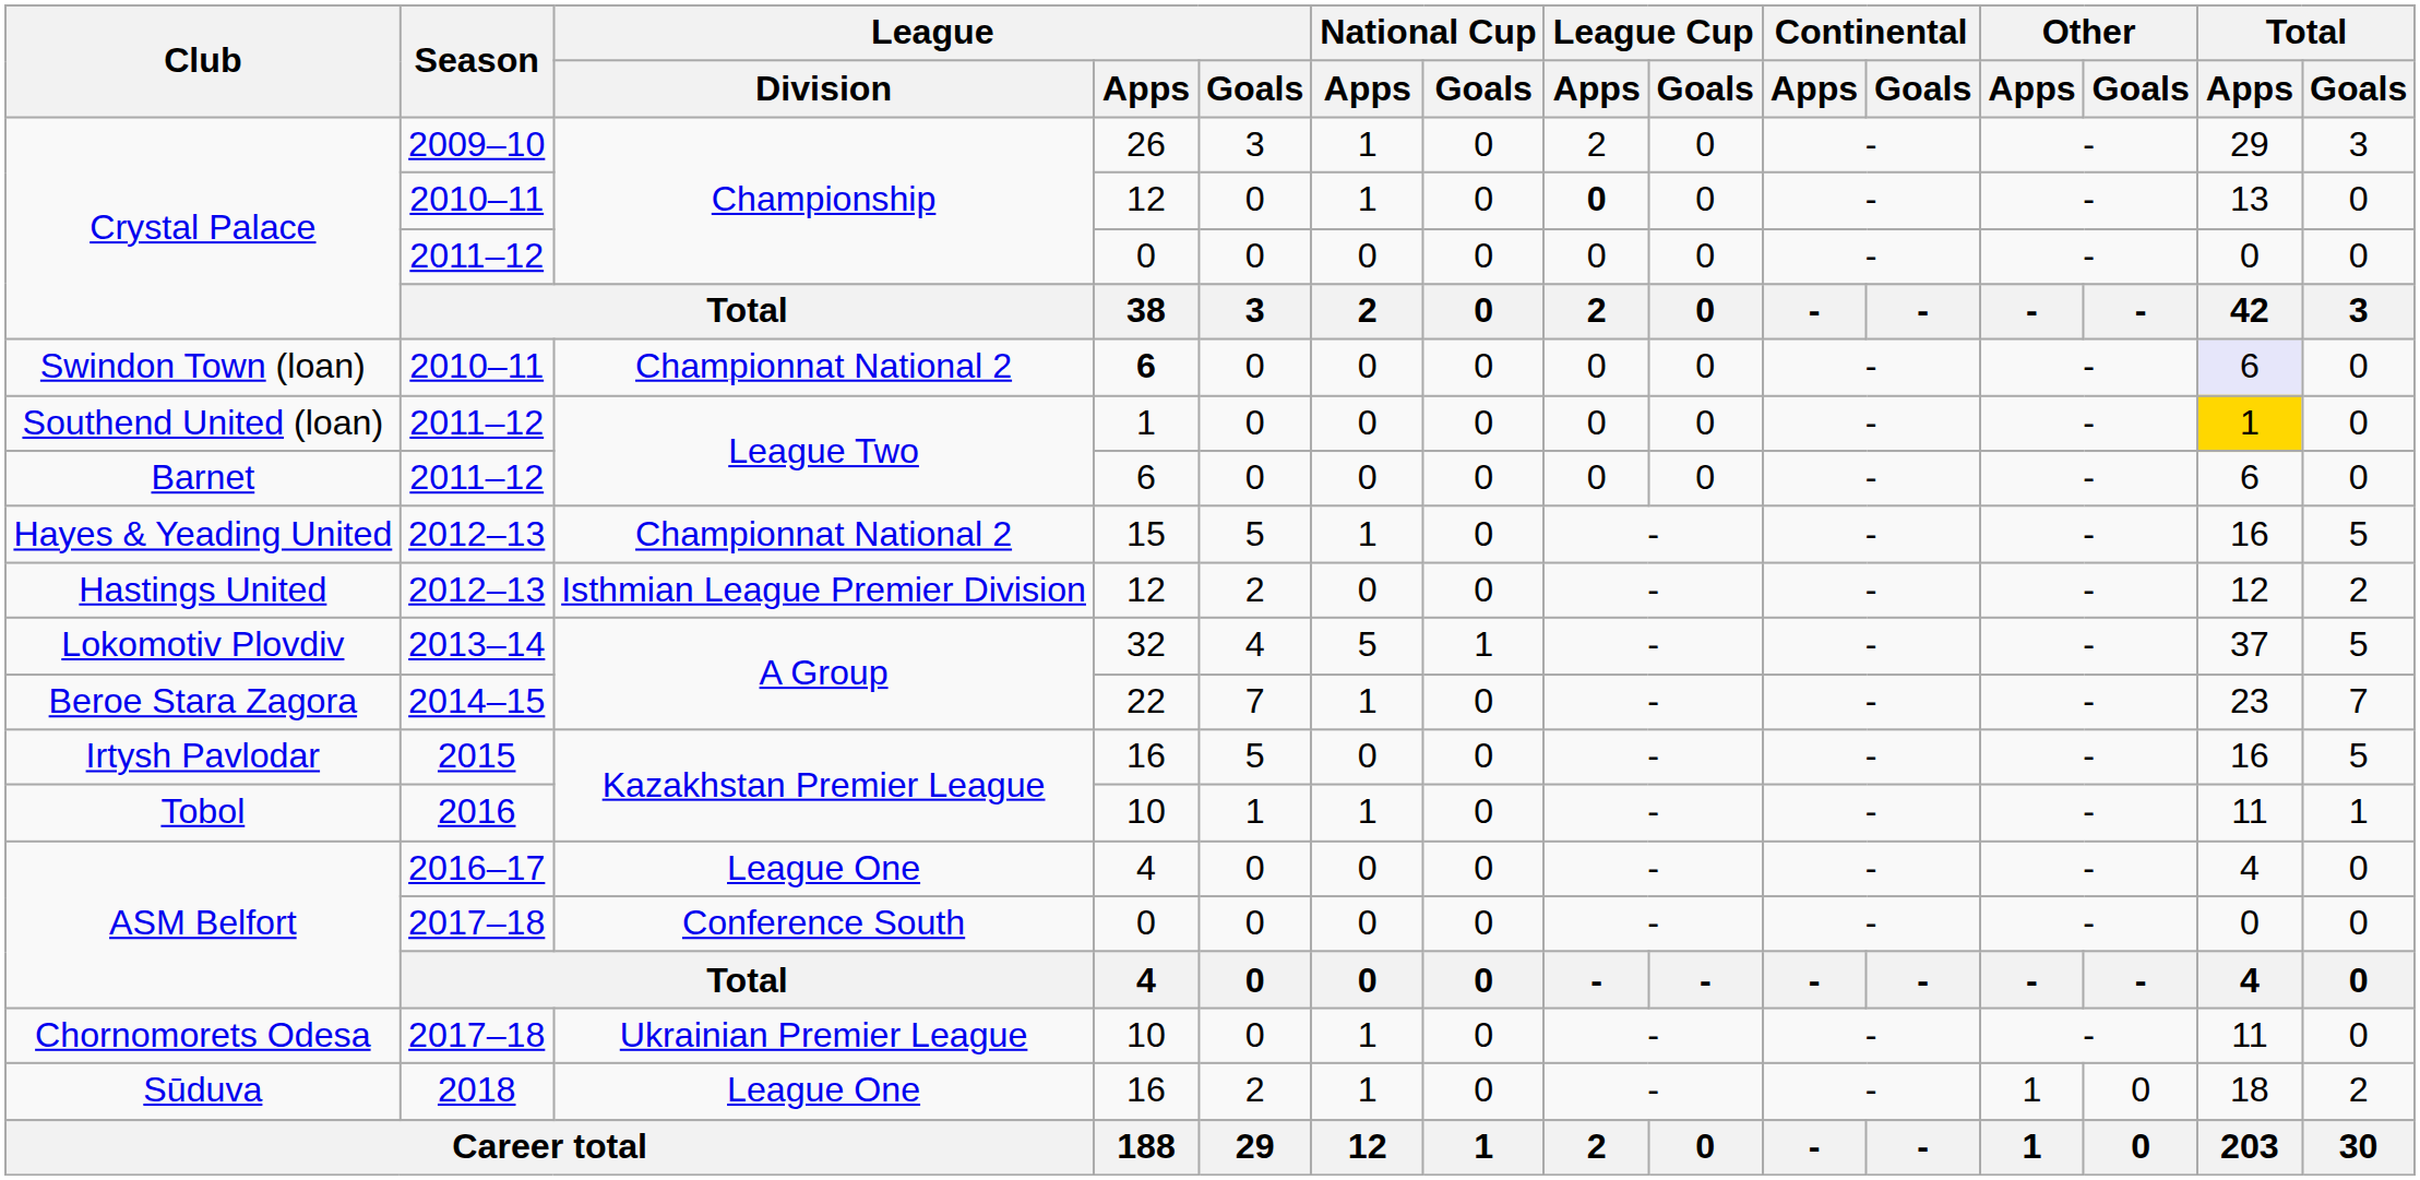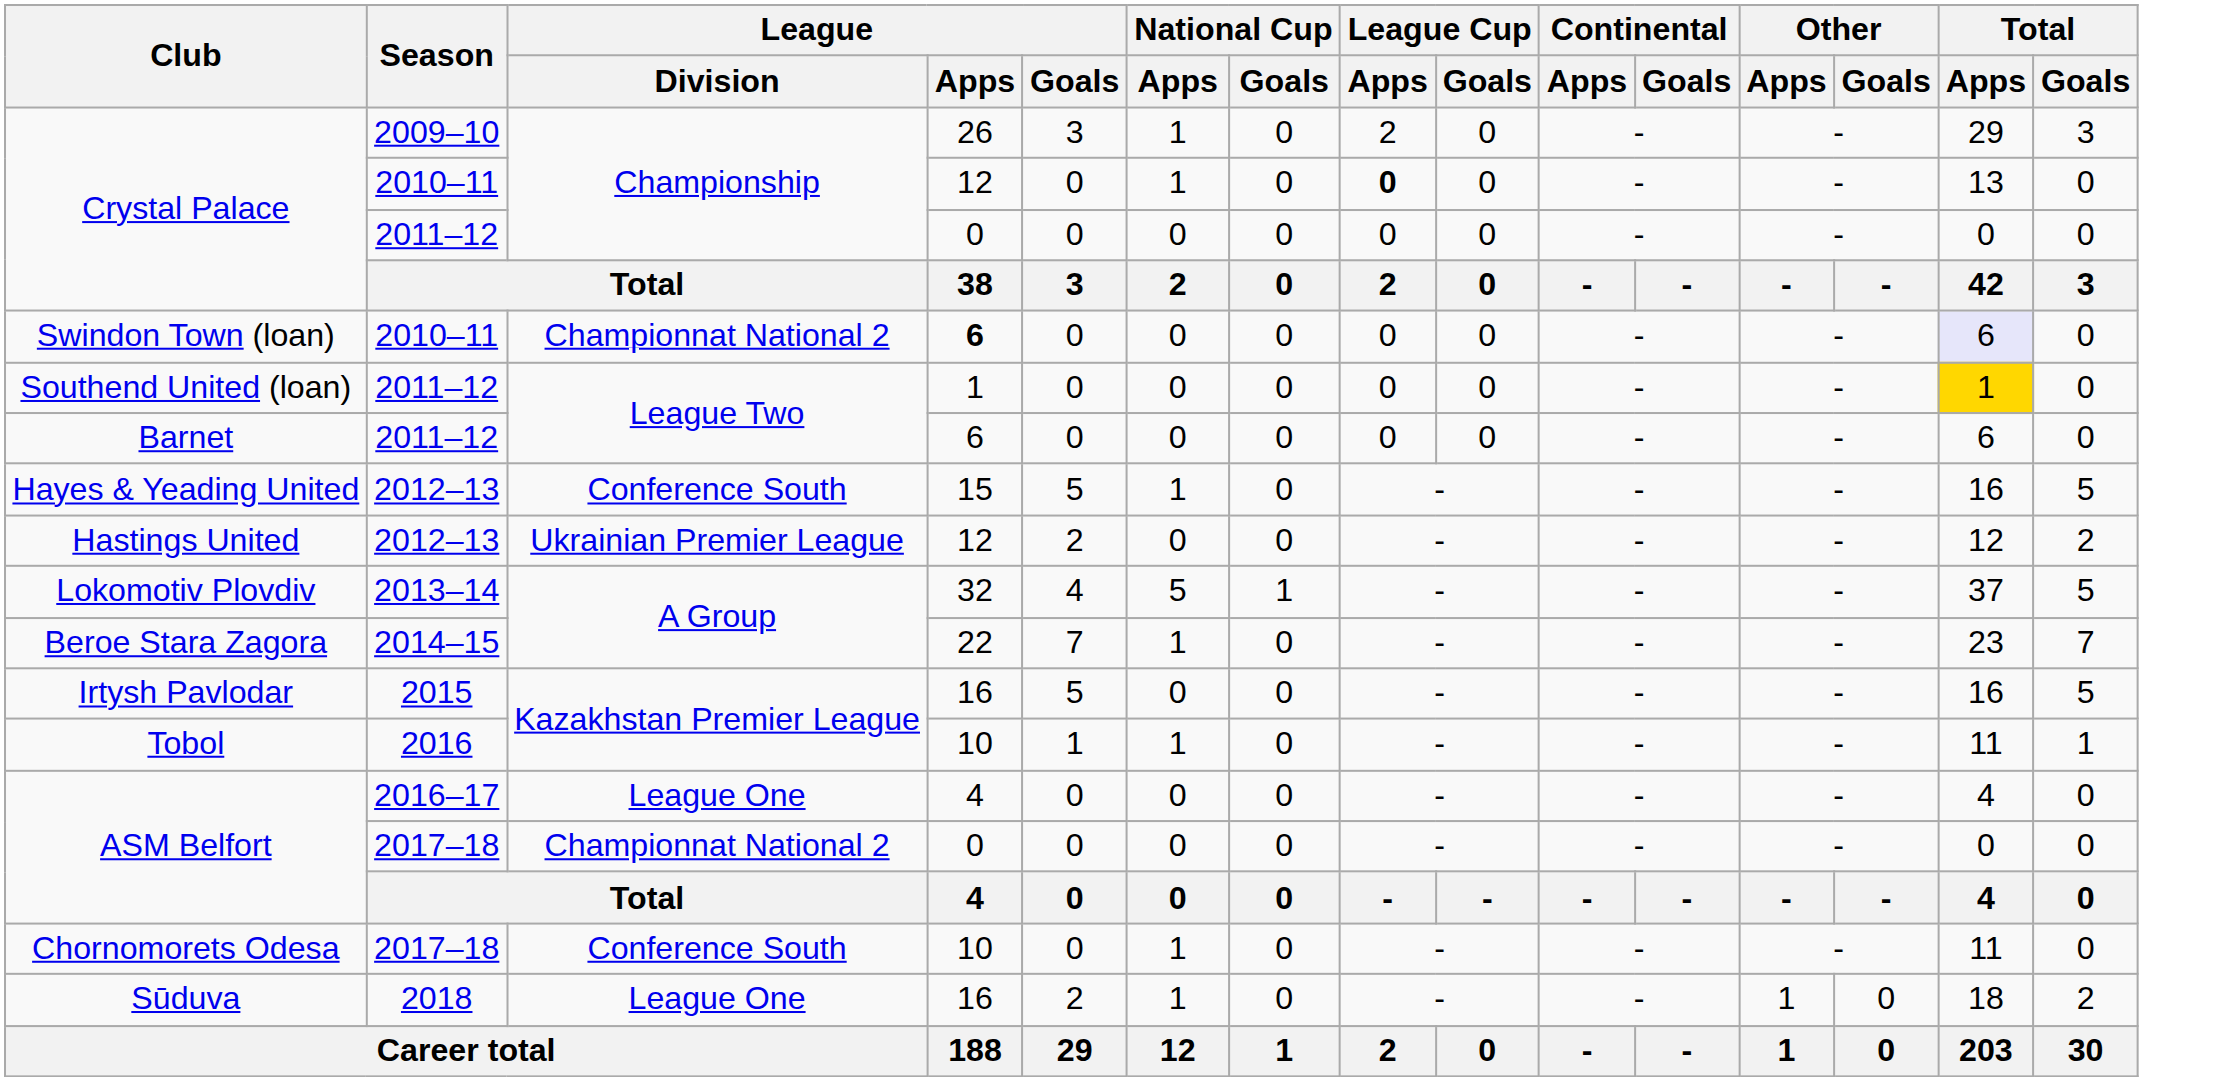Hayes & Yeading United | League / Division: Championnat National 2 -> Conference South
Hastings United | League / Division: Isthmian League Premier Division -> Ukrainian Premier League
ASM Belfort / 2017–18 | League / Division: Conference South -> Championnat National 2
Chornomorets Odesa | League / Division: Ukrainian Premier League -> Conference South
